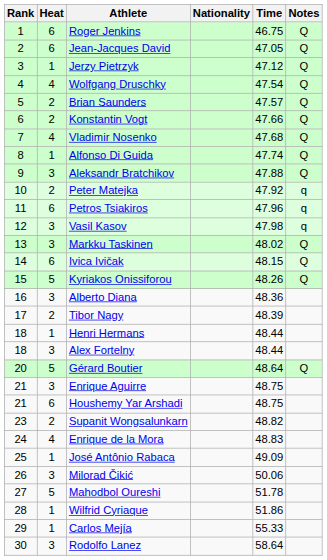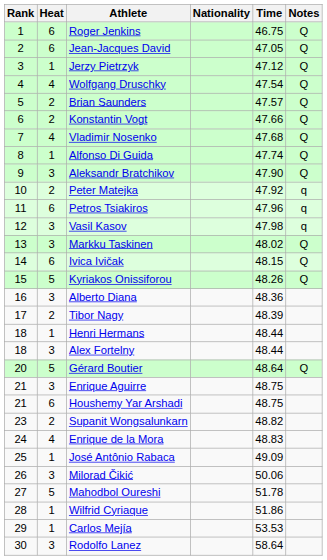Aleksandr Bratchikov | Time: 47.88 -> 47.90
Carlos Mejía | Time: 55.33 -> 53.53
